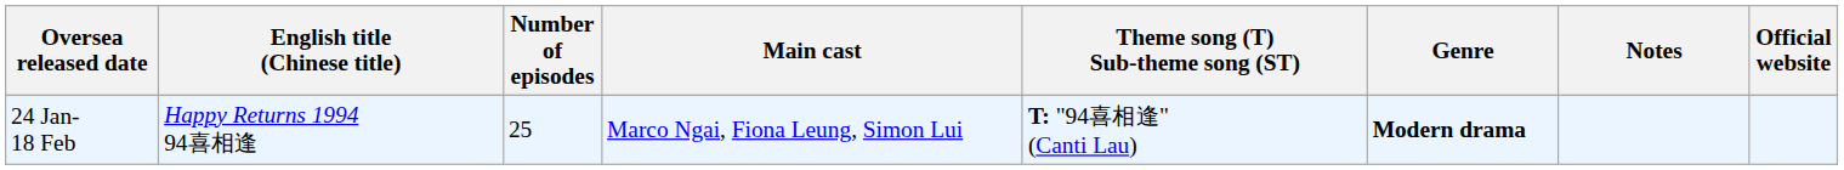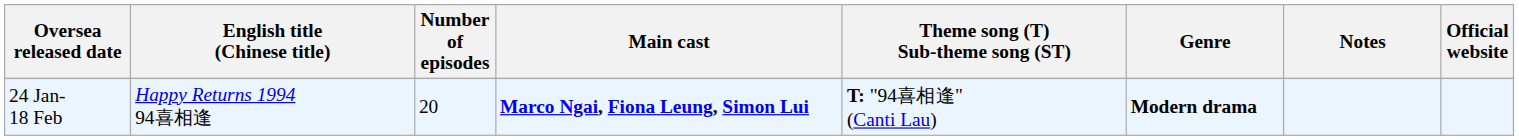24 Jan- 18 Feb | Number of episodes: 25 -> 20
24 Jan- 18 Feb | Main cast: normal -> bold
